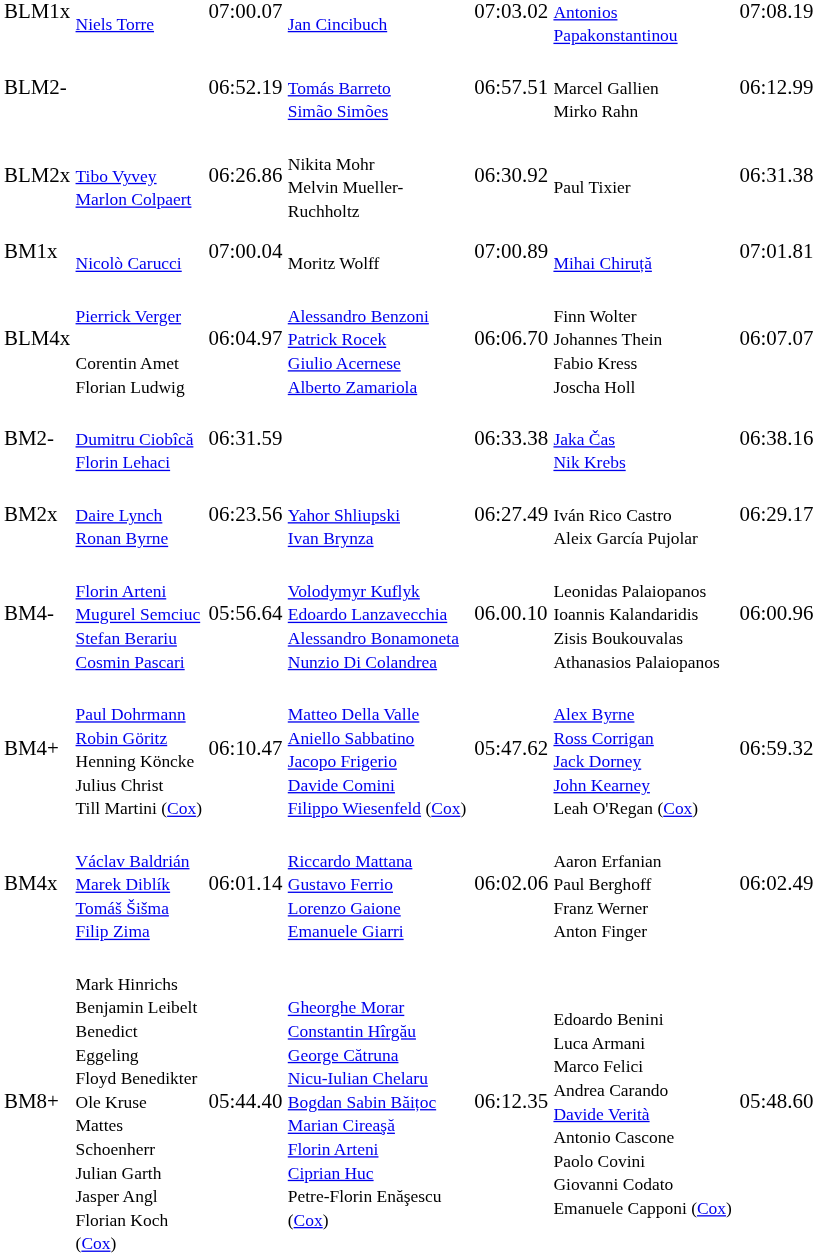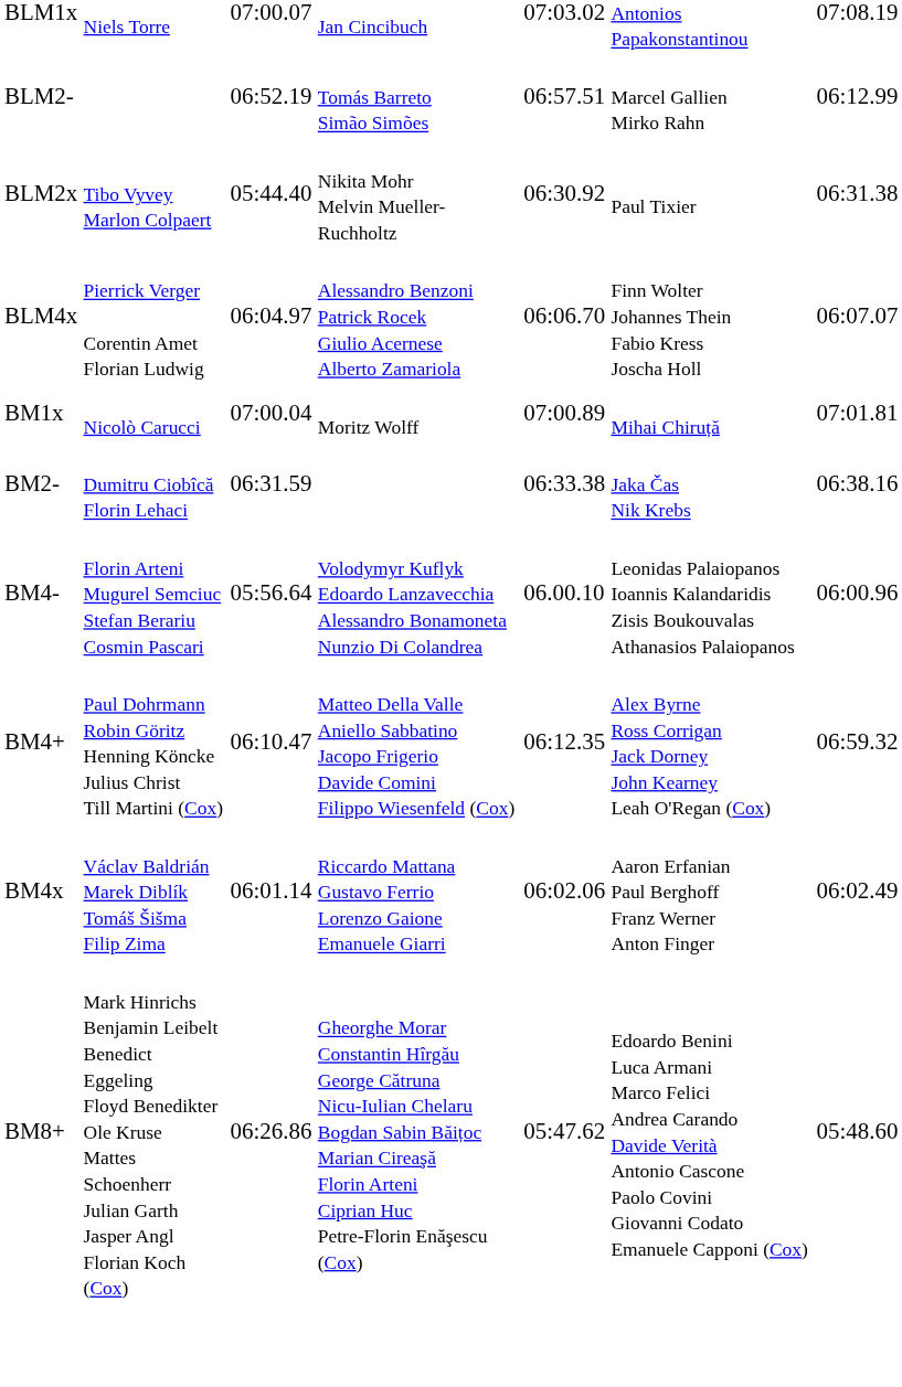BLM2x | column 3: 06:26.86 -> 05:44.40
rows swapped: BLM4x <-> BM1x
- row: BM2x | Daire Lynch Ronan Byrne | 06:23.56 | Yahor Shliupski Ivan Brynza | 06:27.49 | Iván Rico Castro Aleix García Pujolar | 06:29.17
BM4+ | column 5: 05:47.62 -> 06:12.35
BM8+ | column 3: 05:44.40 -> 06:26.86
BM8+ | column 5: 06:12.35 -> 05:47.62
